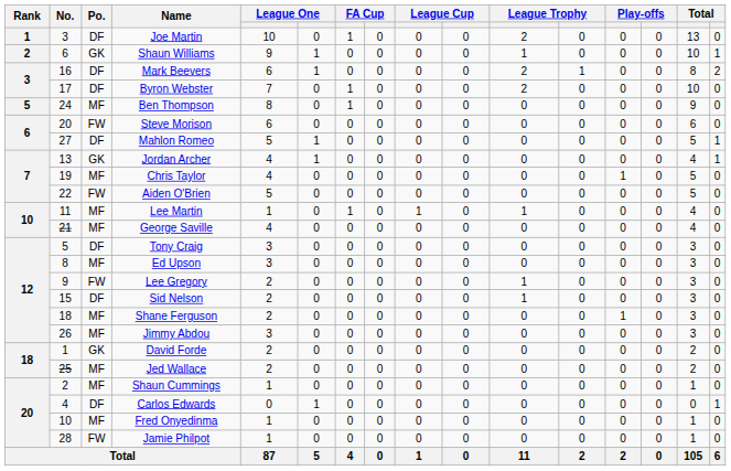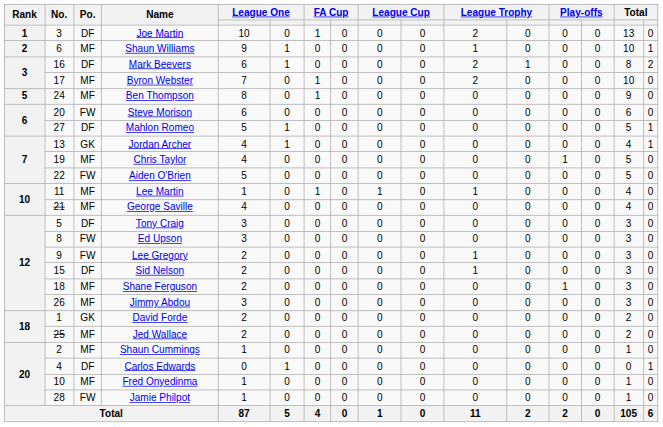Shaun Williams | Po.: GK -> MF
Byron Webster | Po.: DF -> MF
Ed Upson | Po.: MF -> FW
